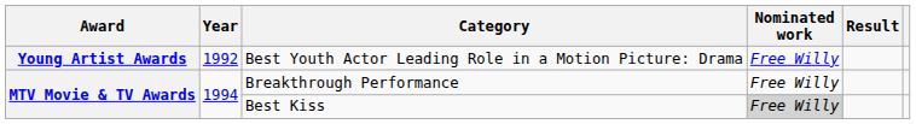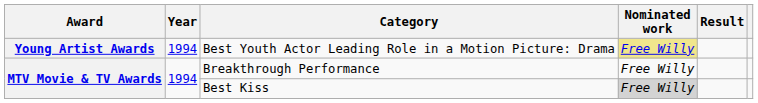Best Youth Actor Leading Role in a Motion Picture: Drama | Year: 1992 -> 1994
Best Youth Actor Leading Role in a Motion Picture: Drama | Nominated work: no background -> khaki background
